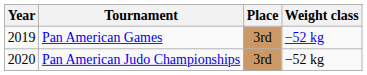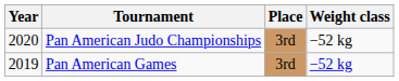rows swapped: Pan American Games <-> Pan American Judo Championships
